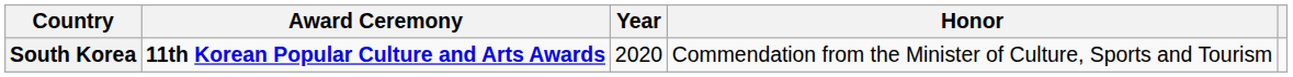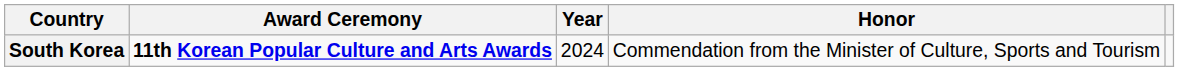South Korea | Year: 2020 -> 2024
